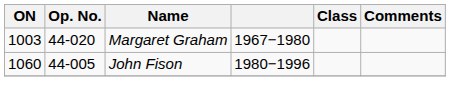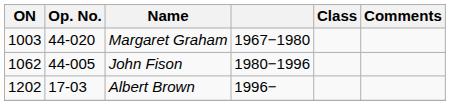John Fison | ON: 1060 -> 1062
+ row: 1202 | 17-03 | Albert Brown | 1996−
